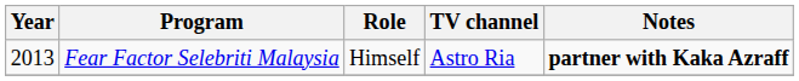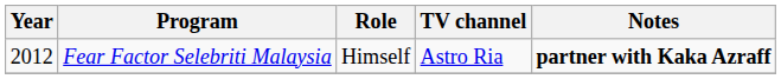Fear Factor Selebriti Malaysia | Year: 2013 -> 2012
